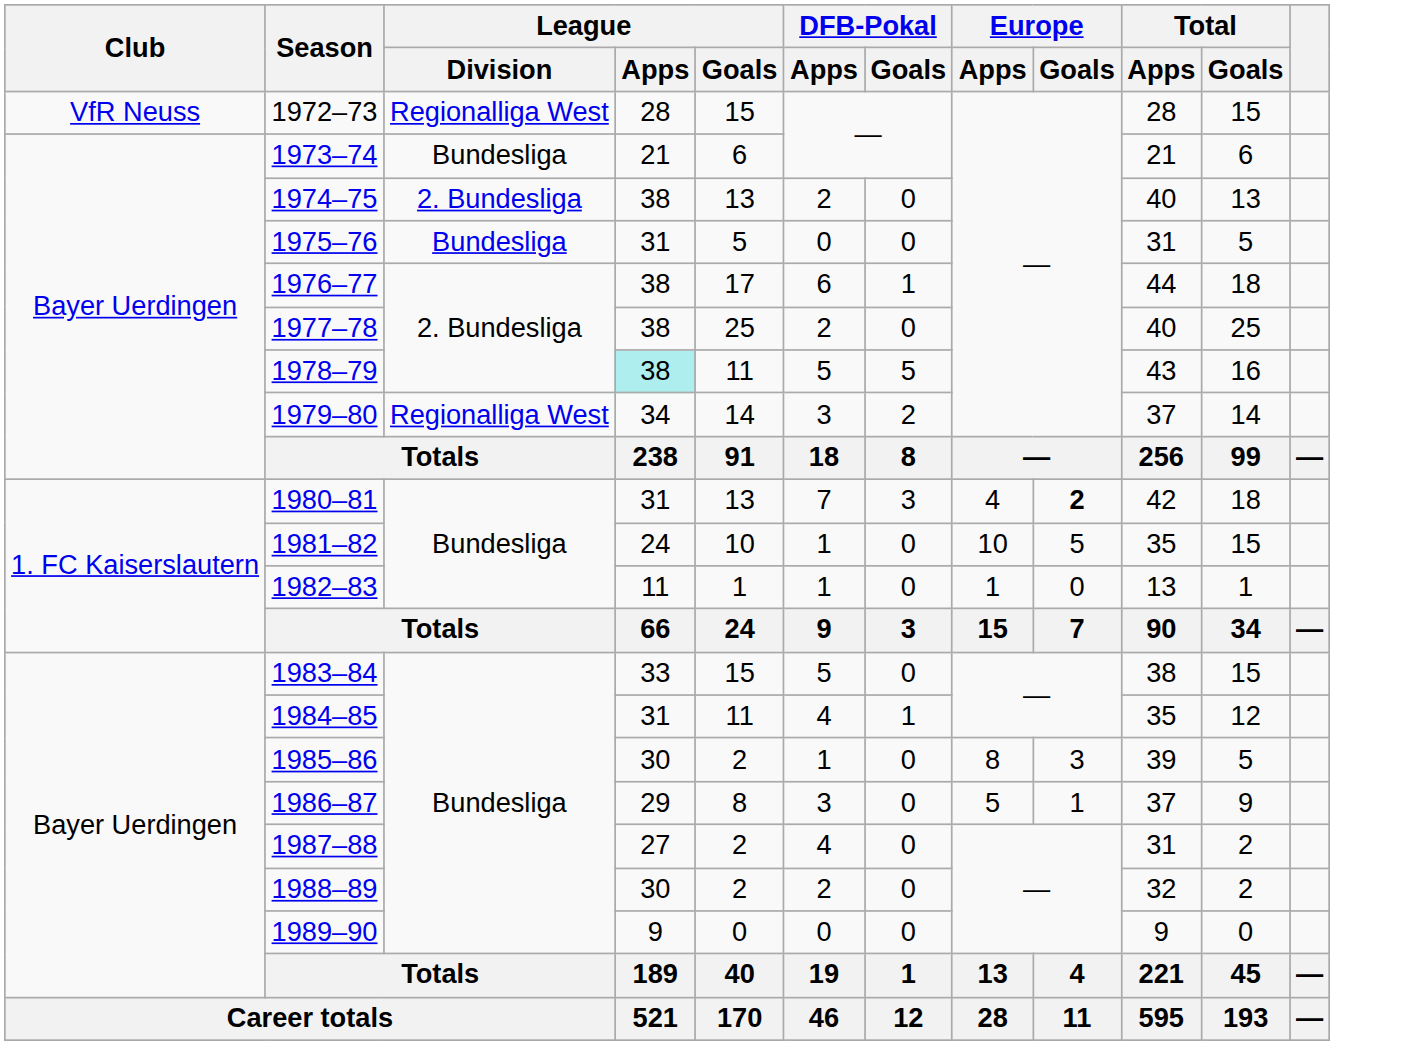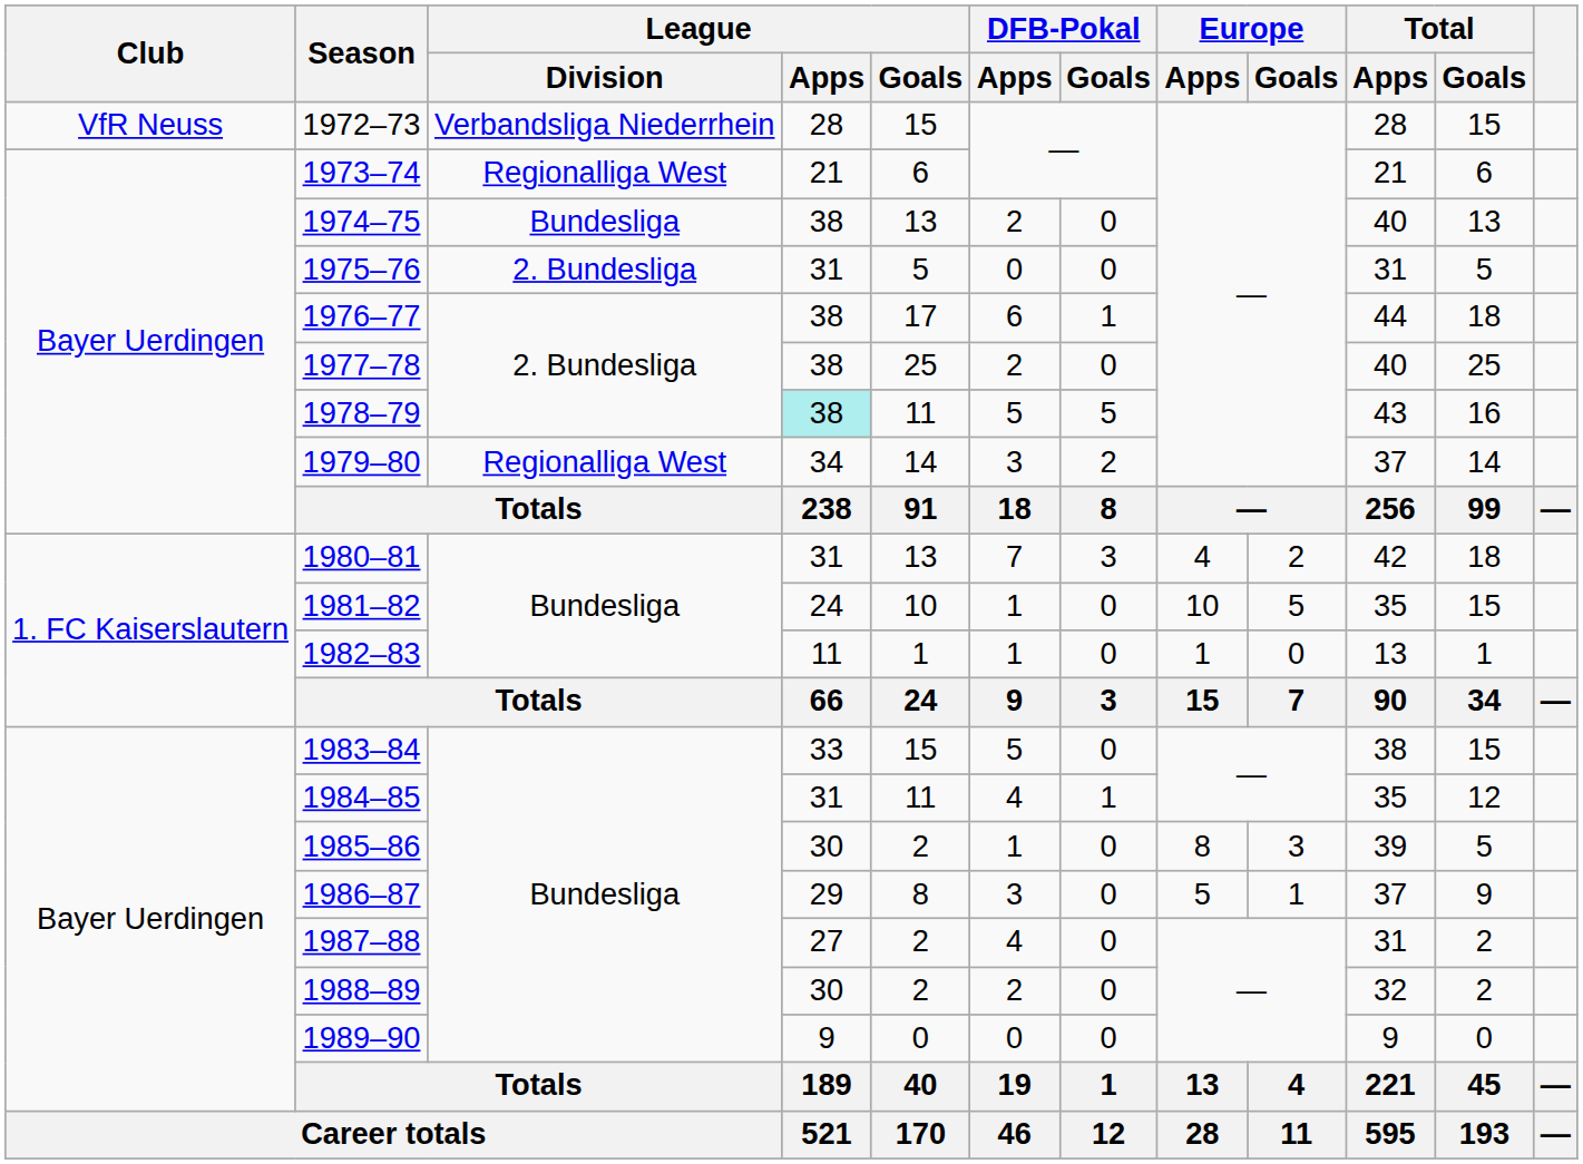1972–73 | League / Division: Regionalliga West -> Verbandsliga Niederrhein
1973–74 | League / Division: Bundesliga -> Regionalliga West
1974–75 | League / Division: 2. Bundesliga -> Bundesliga
1975–76 | League / Division: Bundesliga -> 2. Bundesliga
1980–81 | Europe / Goals: bold -> normal
